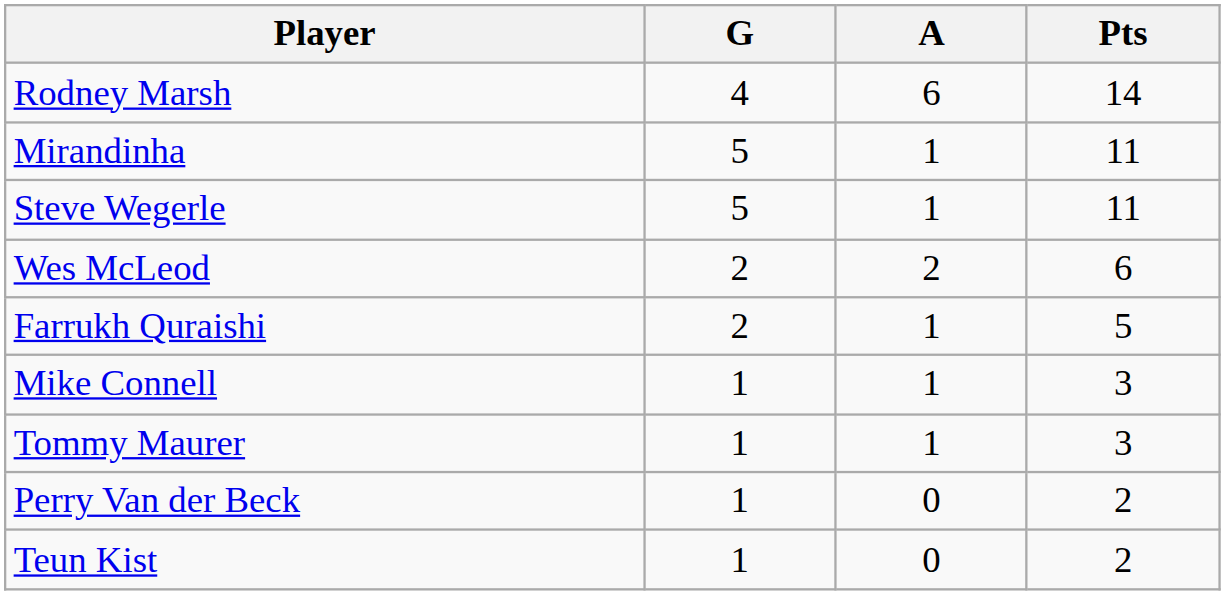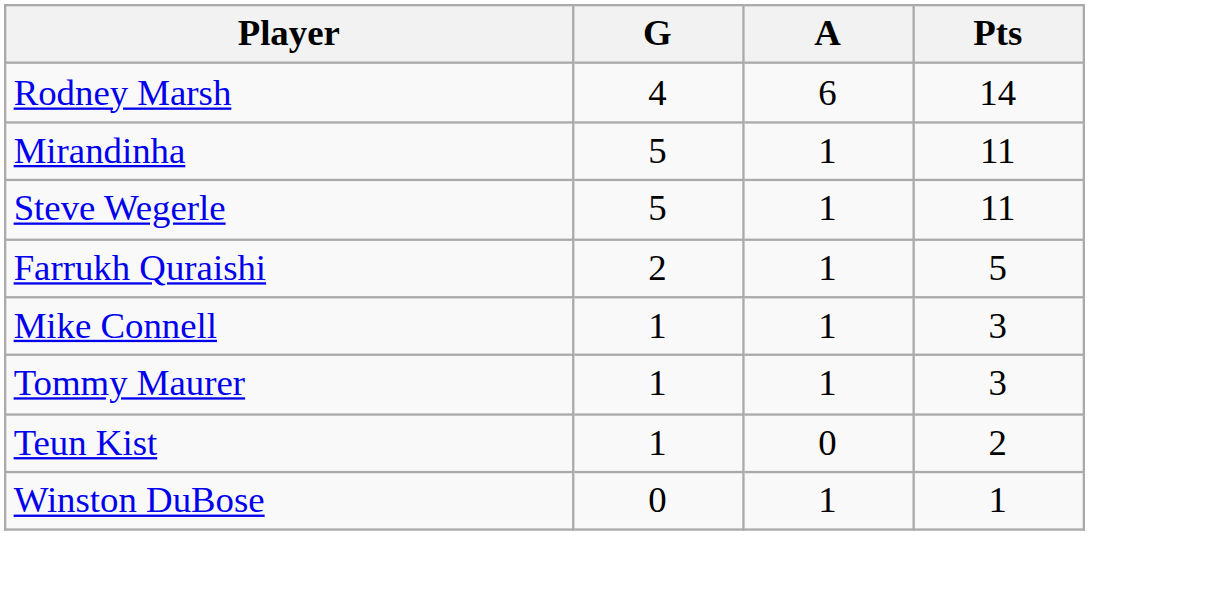- row: Wes McLeod | 2 | 2 | 6
- row: Perry Van der Beck | 1 | 0 | 2
+ row: Winston DuBose | 0 | 1 | 1
